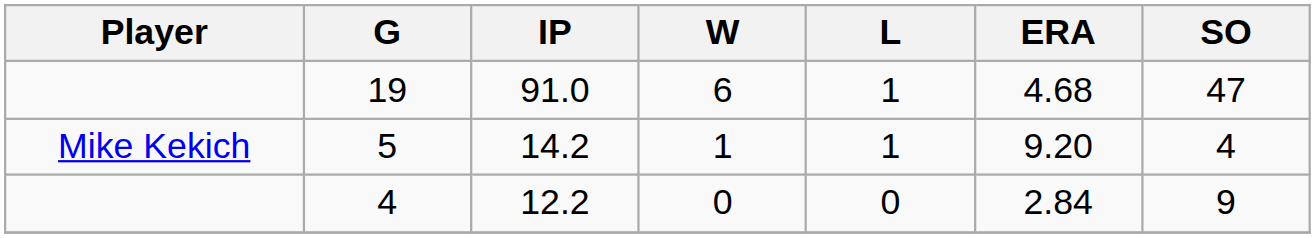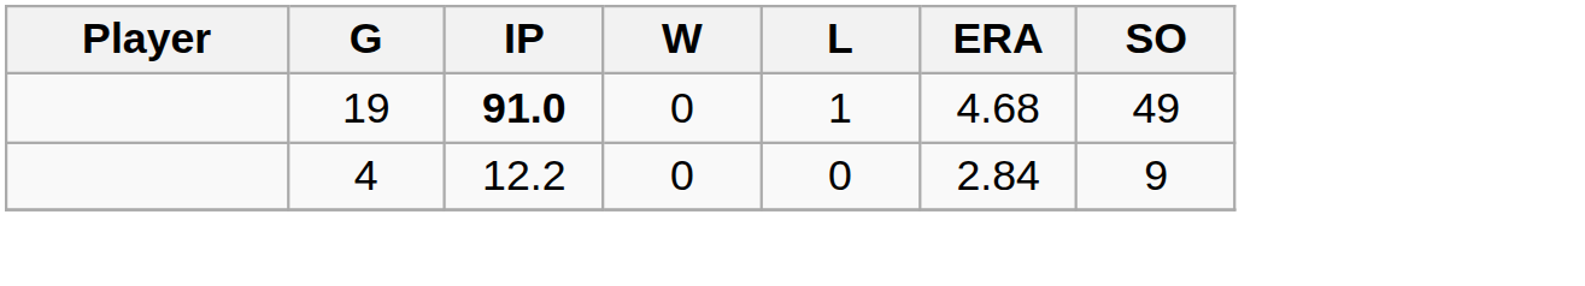19 | IP: normal -> bold
19 | W: 6 -> 0
19 | SO: 47 -> 49
- row: Mike Kekich | 5 | 14.2 | 1 | 1 | 9.20 | 4
